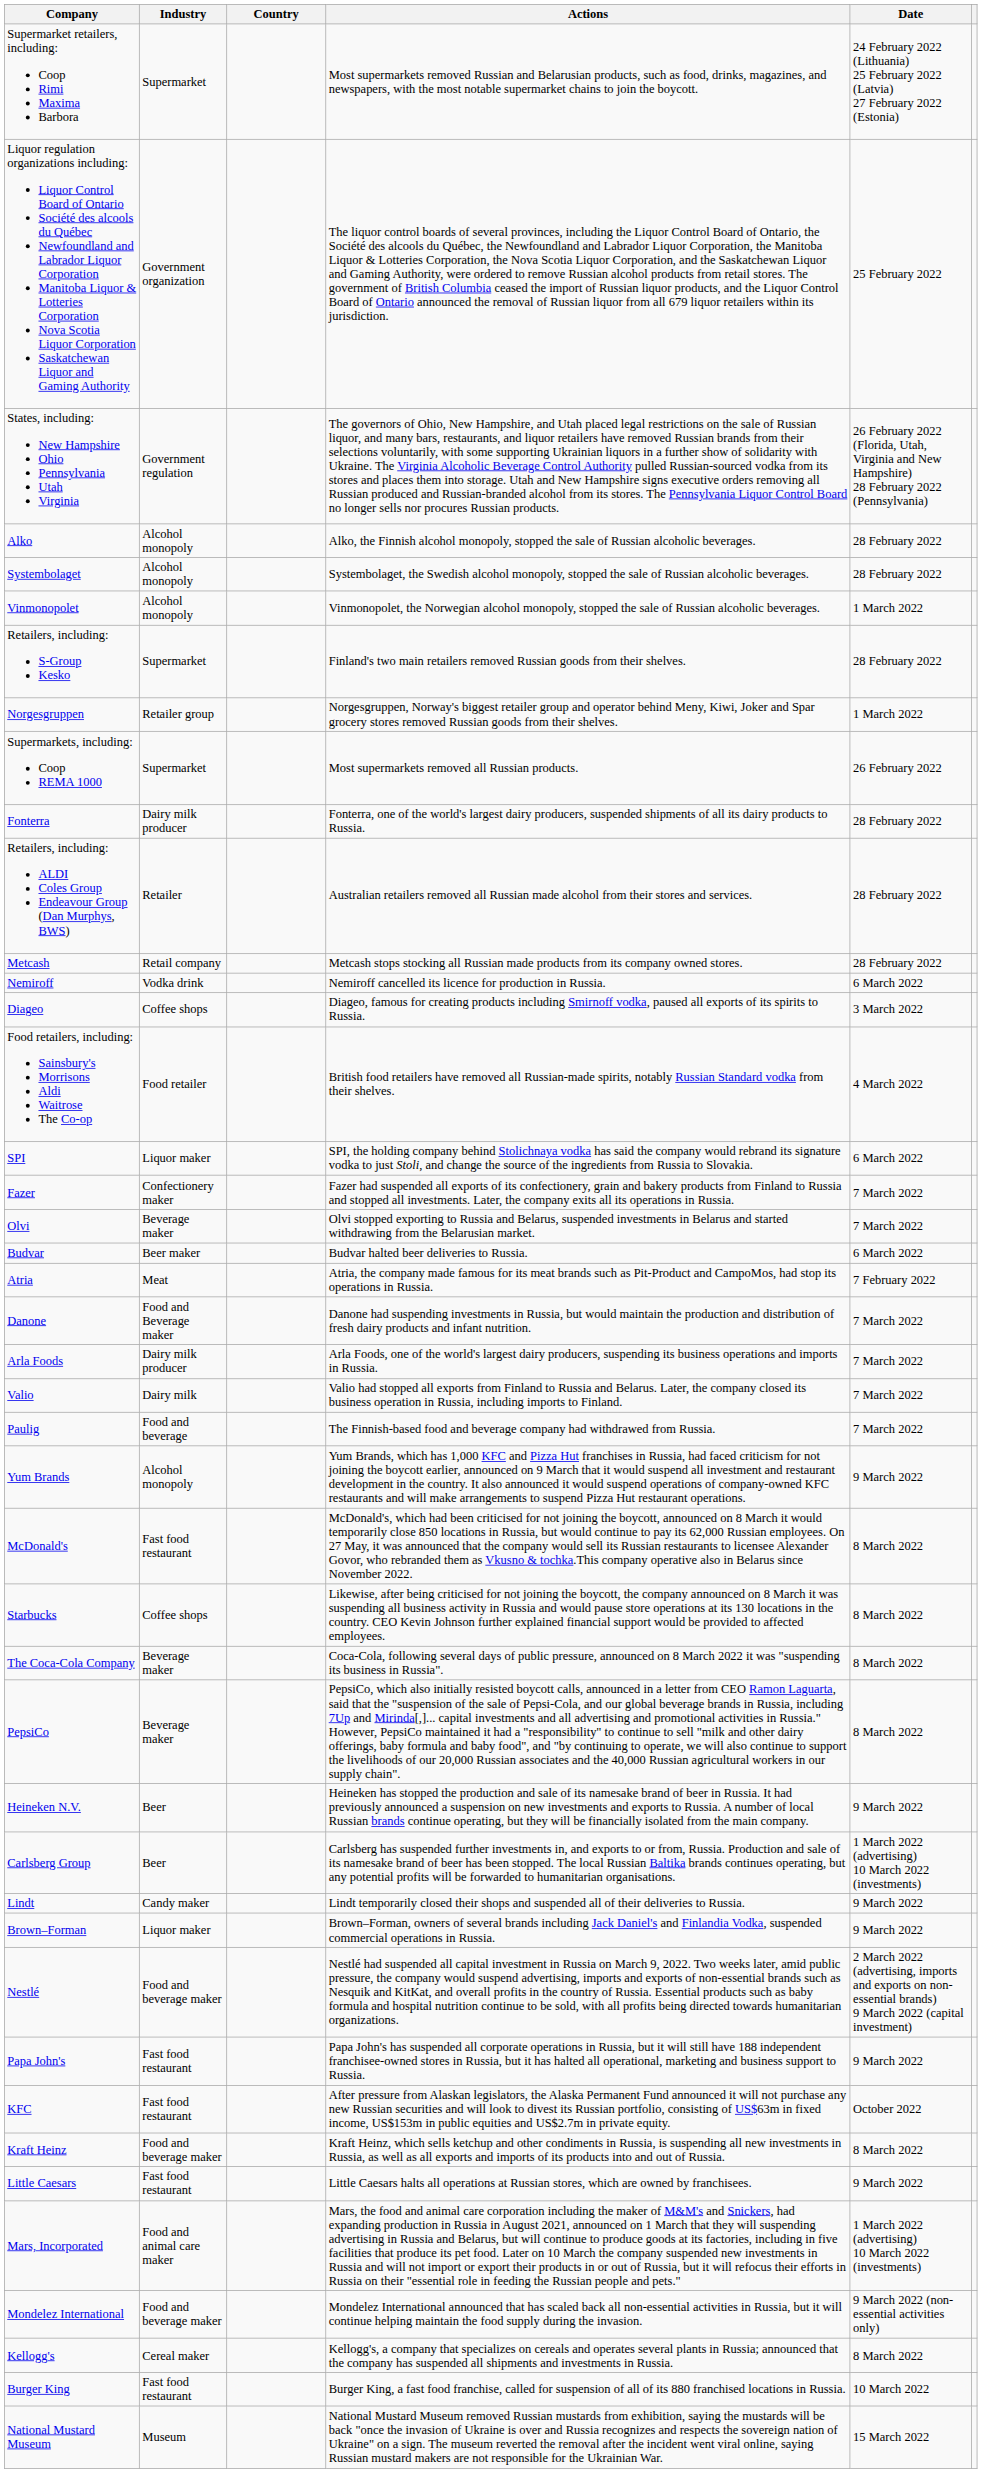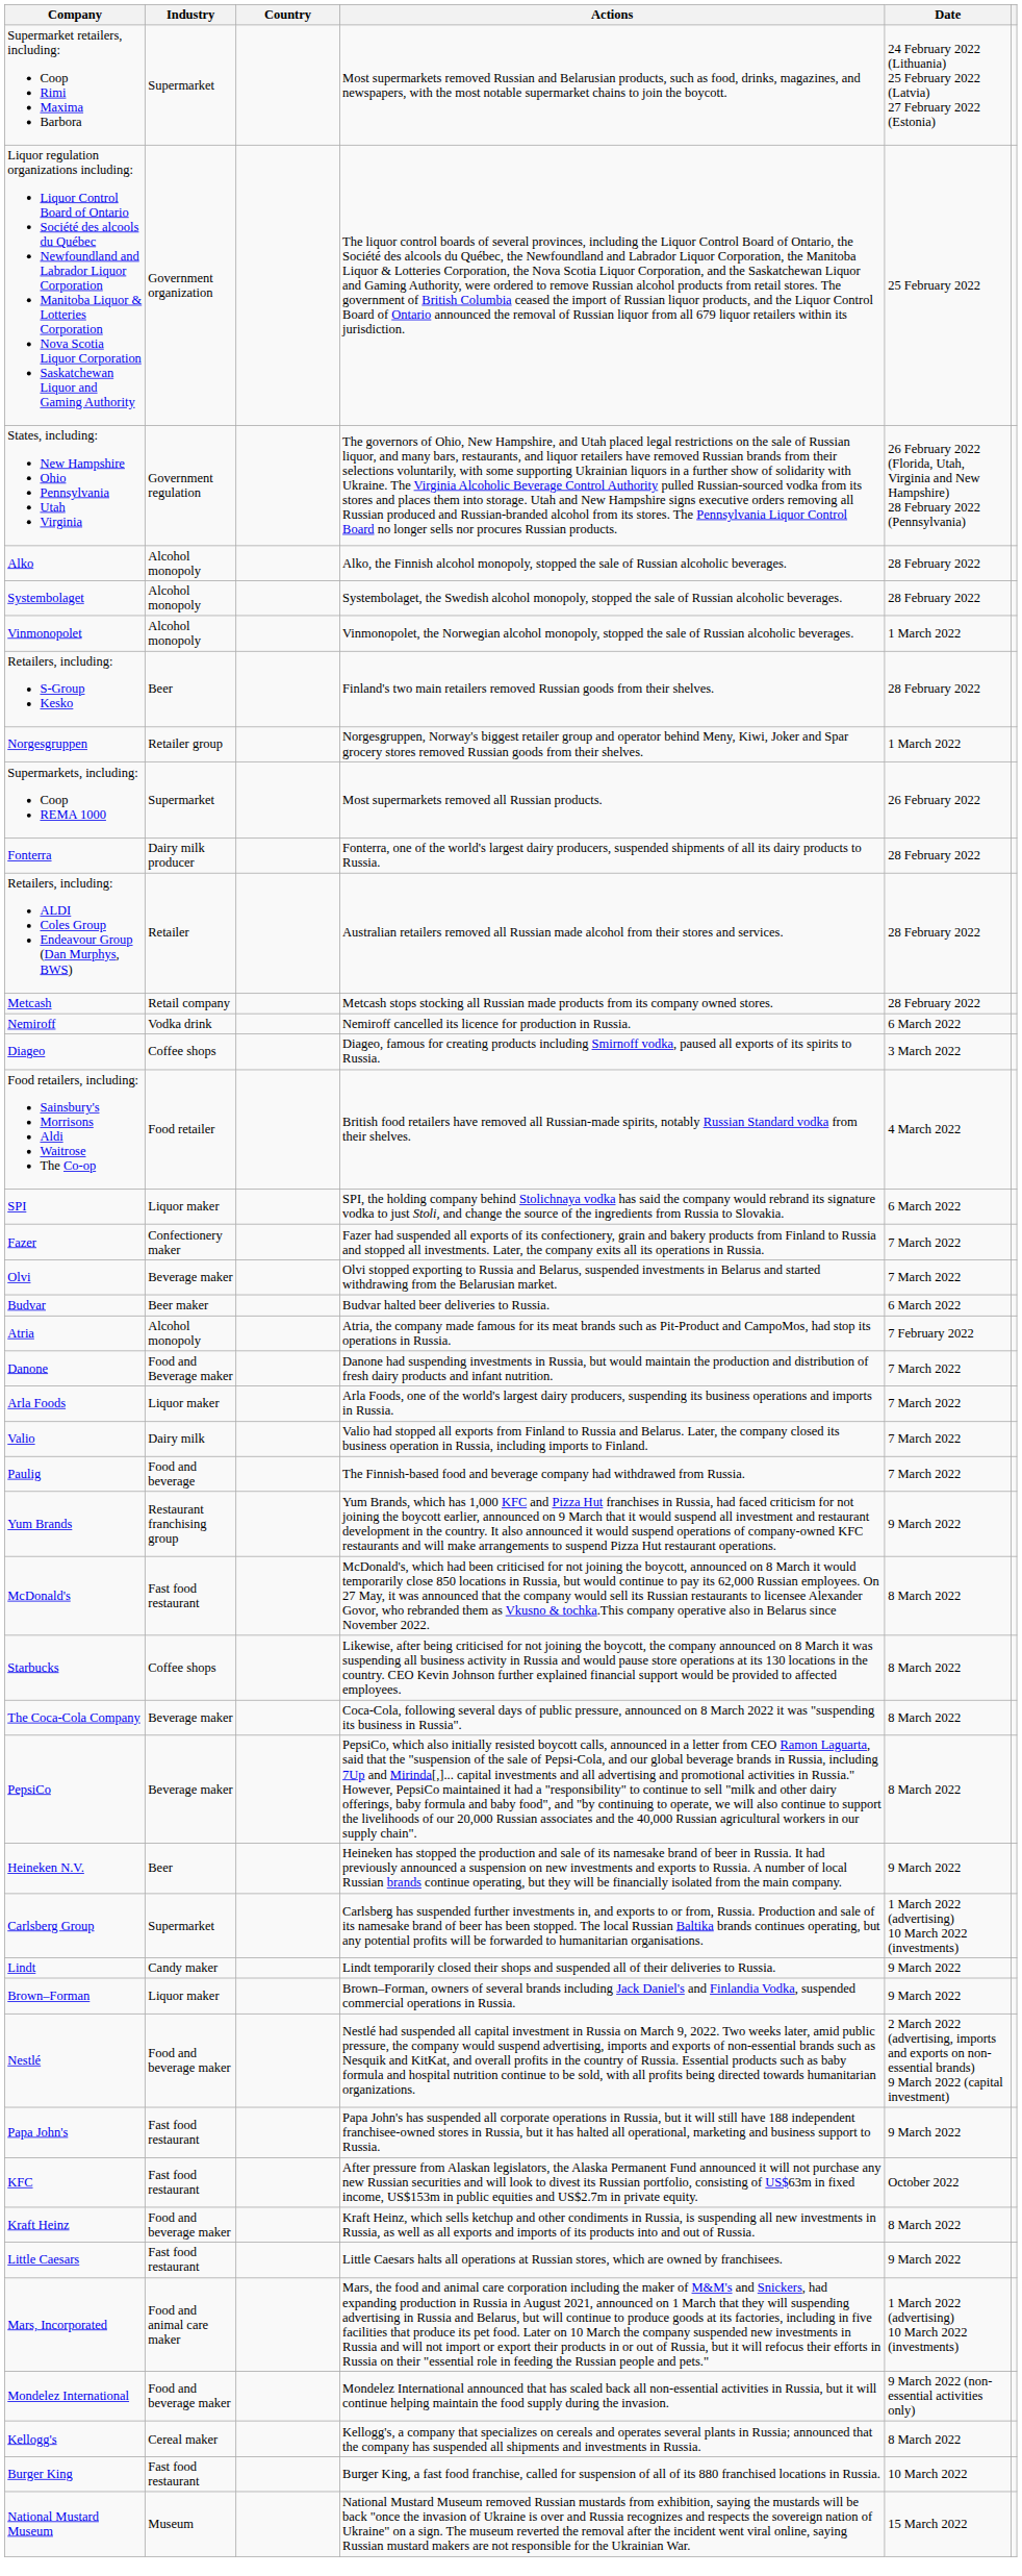Retailers, including: S-Group Kesko | Industry: Supermarket -> Beer
Atria | Industry: Meat -> Alcohol monopoly
Arla Foods | Industry: Dairy milk producer -> Liquor maker
Yum Brands | Industry: Alcohol monopoly -> Restaurant franchising group
Carlsberg Group | Industry: Beer -> Supermarket
